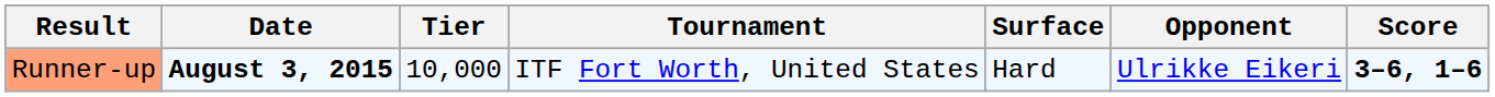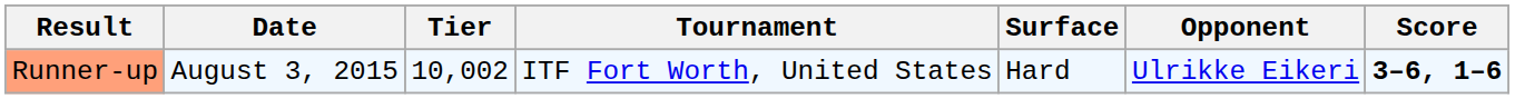Runner-up | Date: bold -> normal
Runner-up | Tier: 10,000 -> 10,002
